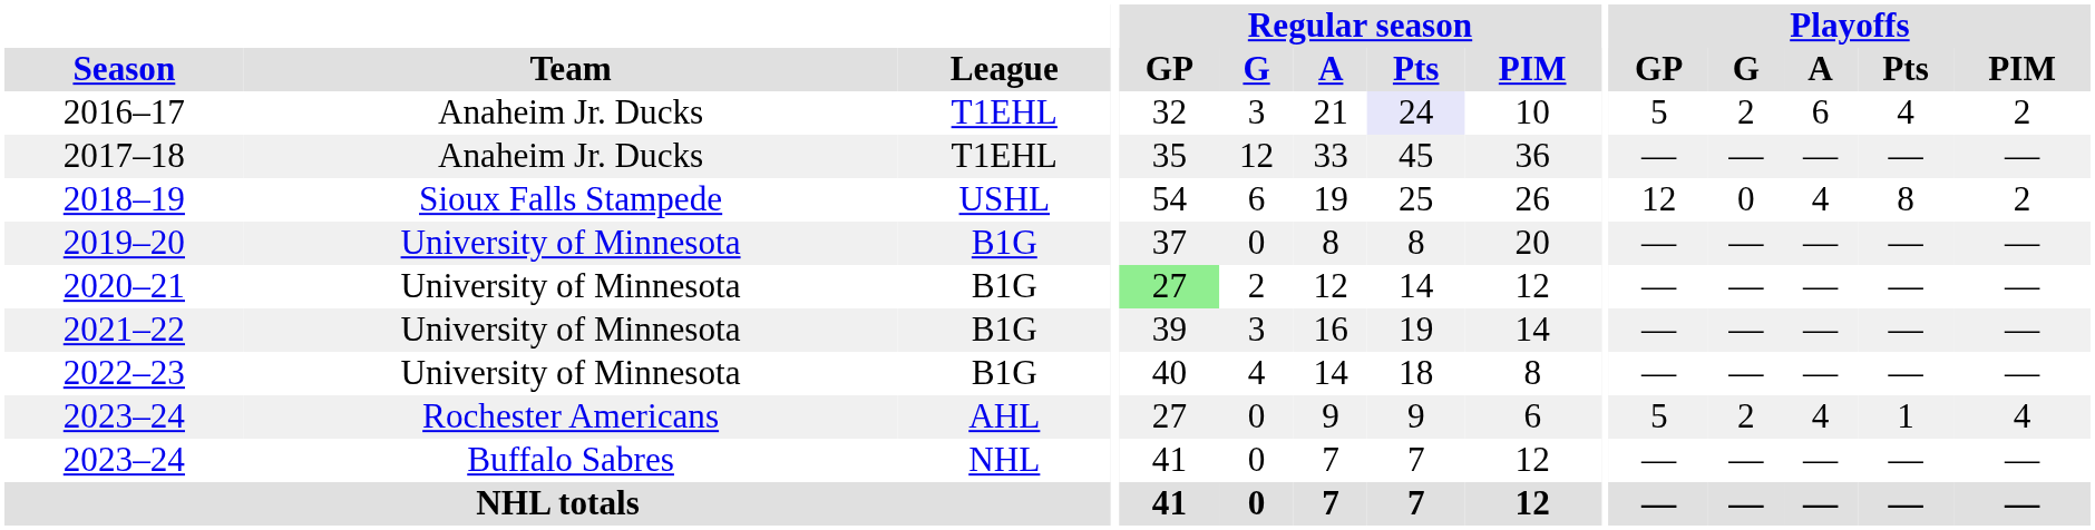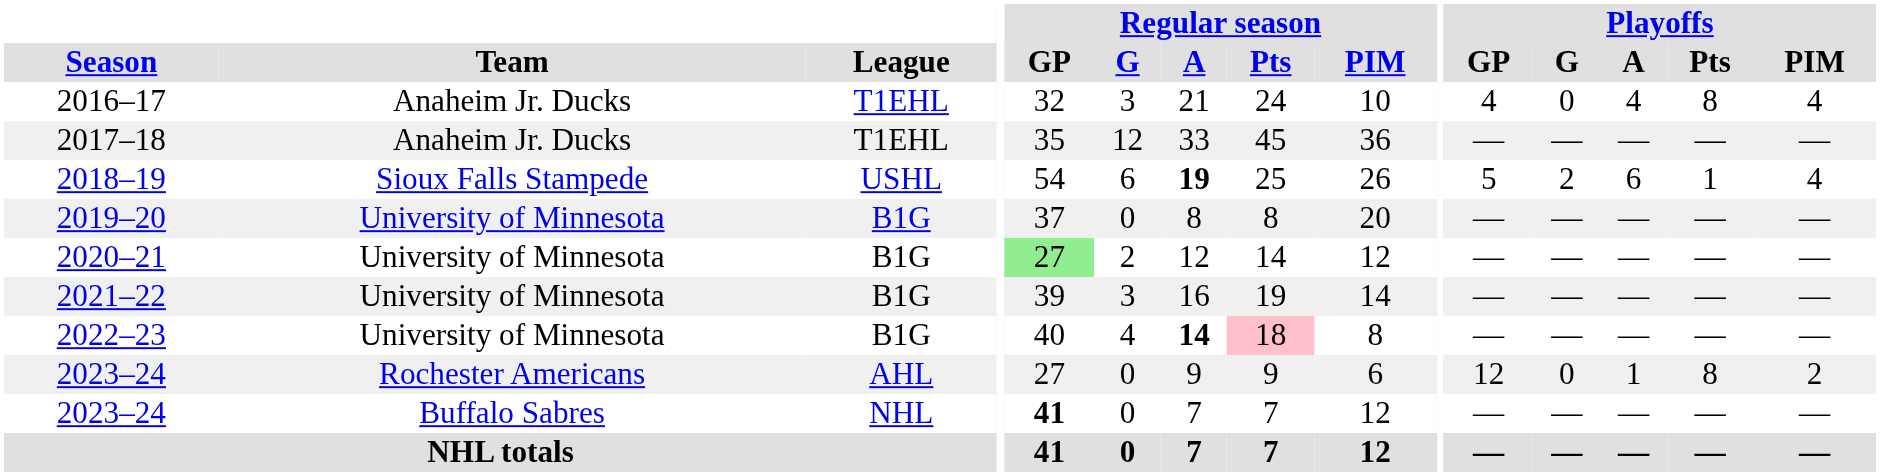2016–17 | Regular season / Pts: lavender background -> no background
2016–17 | Playoffs / GP: 5 -> 4
2016–17 | Playoffs / G: 2 -> 0
2016–17 | Playoffs / A: 6 -> 4
2016–17 | Playoffs / Pts: 4 -> 8
2016–17 | Playoffs / PIM: 2 -> 4
2018–19 | Regular season / A: normal -> bold
2018–19 | Playoffs / GP: 12 -> 5
2018–19 | Playoffs / G: 0 -> 2
2018–19 | Playoffs / A: 4 -> 6
2018–19 | Playoffs / Pts: 8 -> 1
2018–19 | Playoffs / PIM: 2 -> 4
2022–23 | Regular season / A: normal -> bold
2022–23 | Regular season / Pts: no background -> pink background
2023–24 / Rochester Americans | Playoffs / GP: 5 -> 12
2023–24 / Rochester Americans | Playoffs / G: 2 -> 0
2023–24 / Rochester Americans | Playoffs / A: 4 -> 1
2023–24 / Rochester Americans | Playoffs / Pts: 1 -> 8
2023–24 / Rochester Americans | Playoffs / PIM: 4 -> 2
2023–24 / Buffalo Sabres | Regular season / GP: normal -> bold
